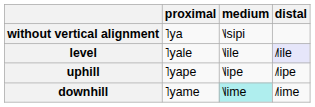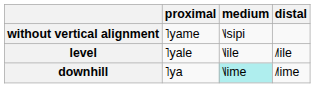without vertical alignment | proximal: ˥ya -> ˥yame
level | distal: lavender background -> no background
- row: uphill | ˥yape | ˥˩ipe | ˩˥ipe
downhill | proximal: ˥yame -> ˥ya
